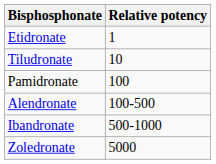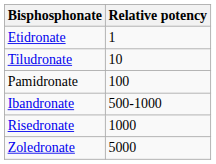- row: Alendronate | 100-500
+ row: Risedronate | 1000
